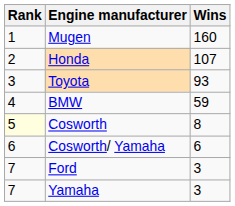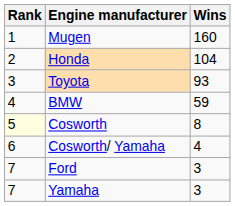Honda | Wins: 107 -> 104
Cosworth/ Yamaha | Wins: 6 -> 4
